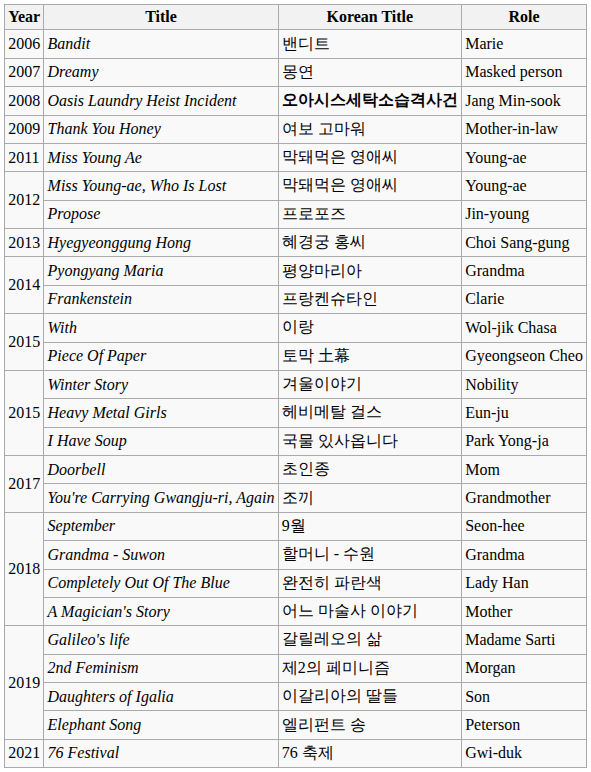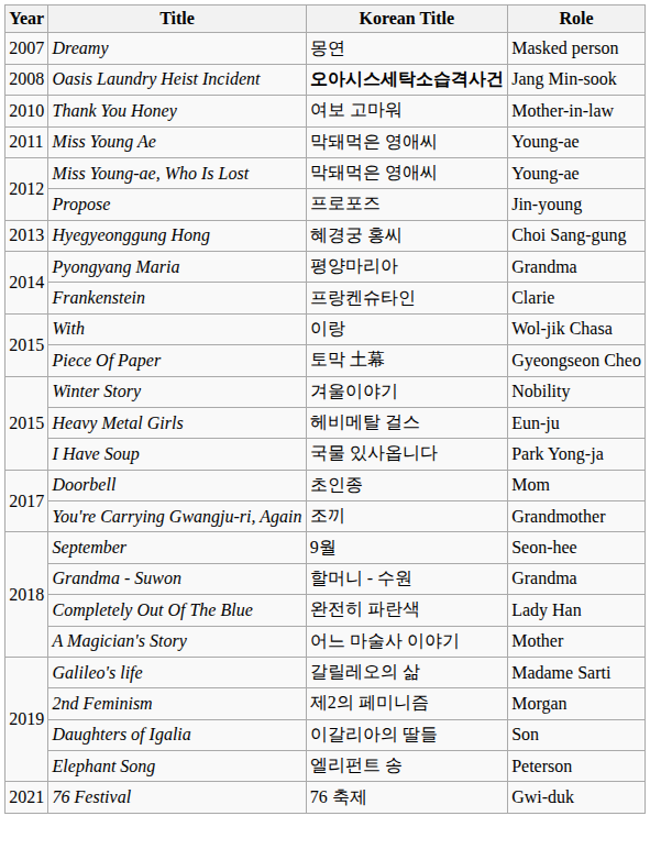- row: 2006 | Bandit | 밴디트 | Marie
Thank You Honey | Year: 2009 -> 2010
